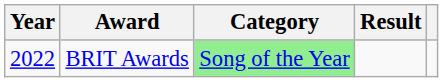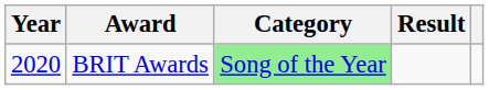BRIT Awards | Year: 2022 -> 2020
